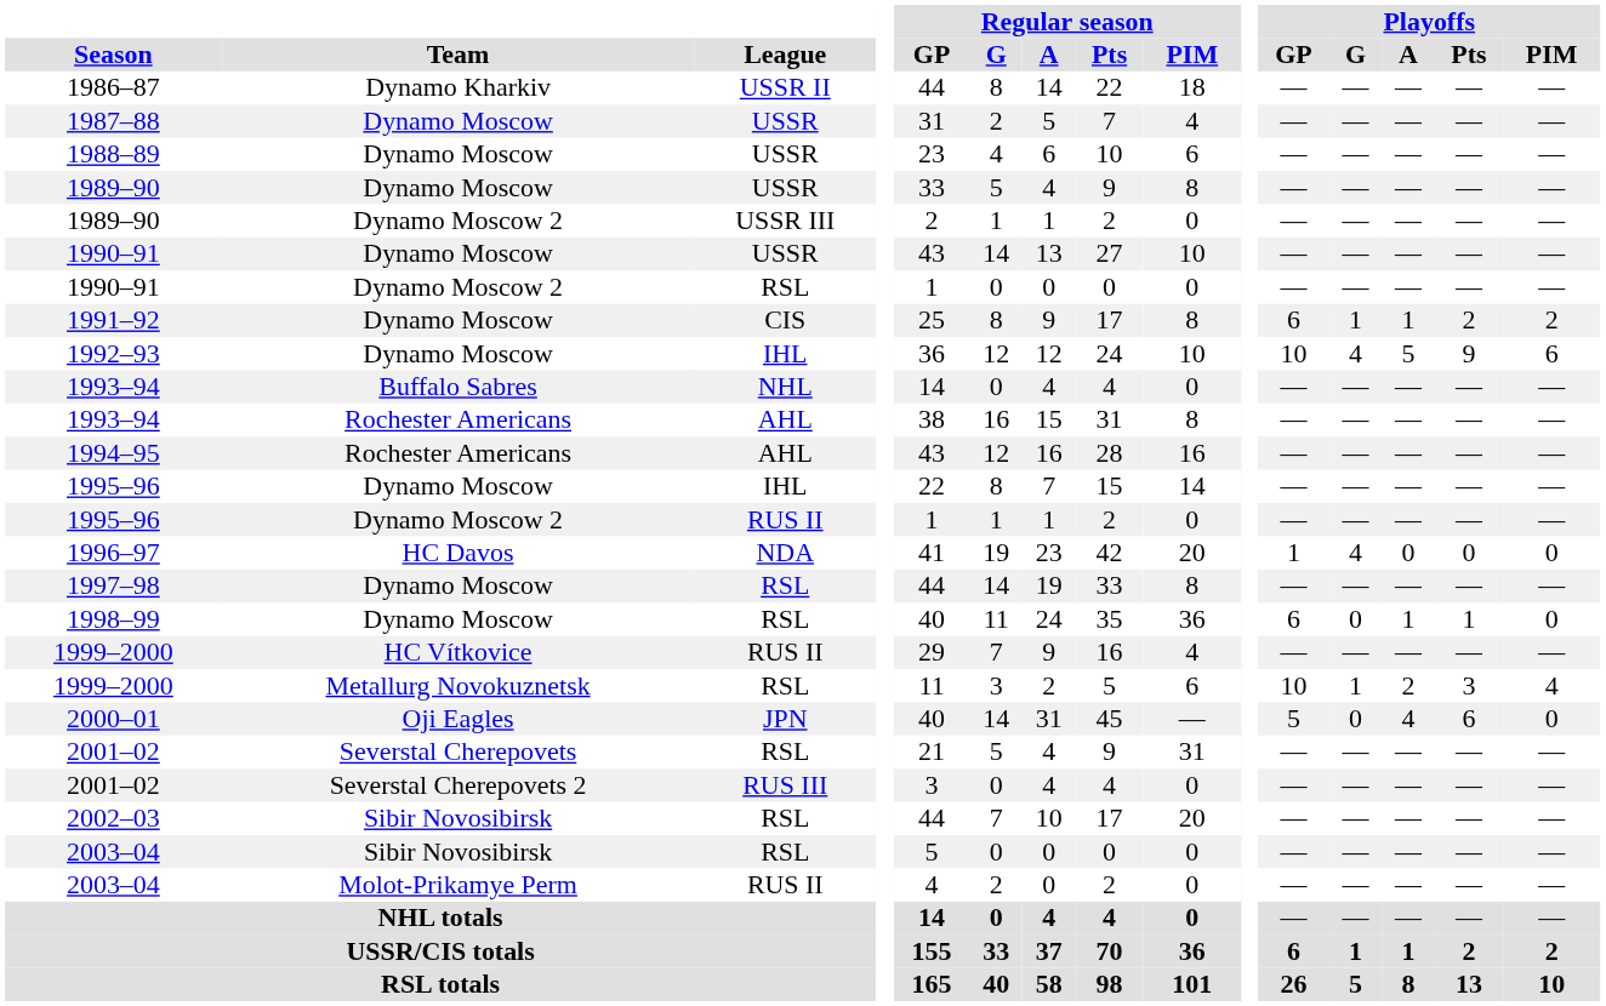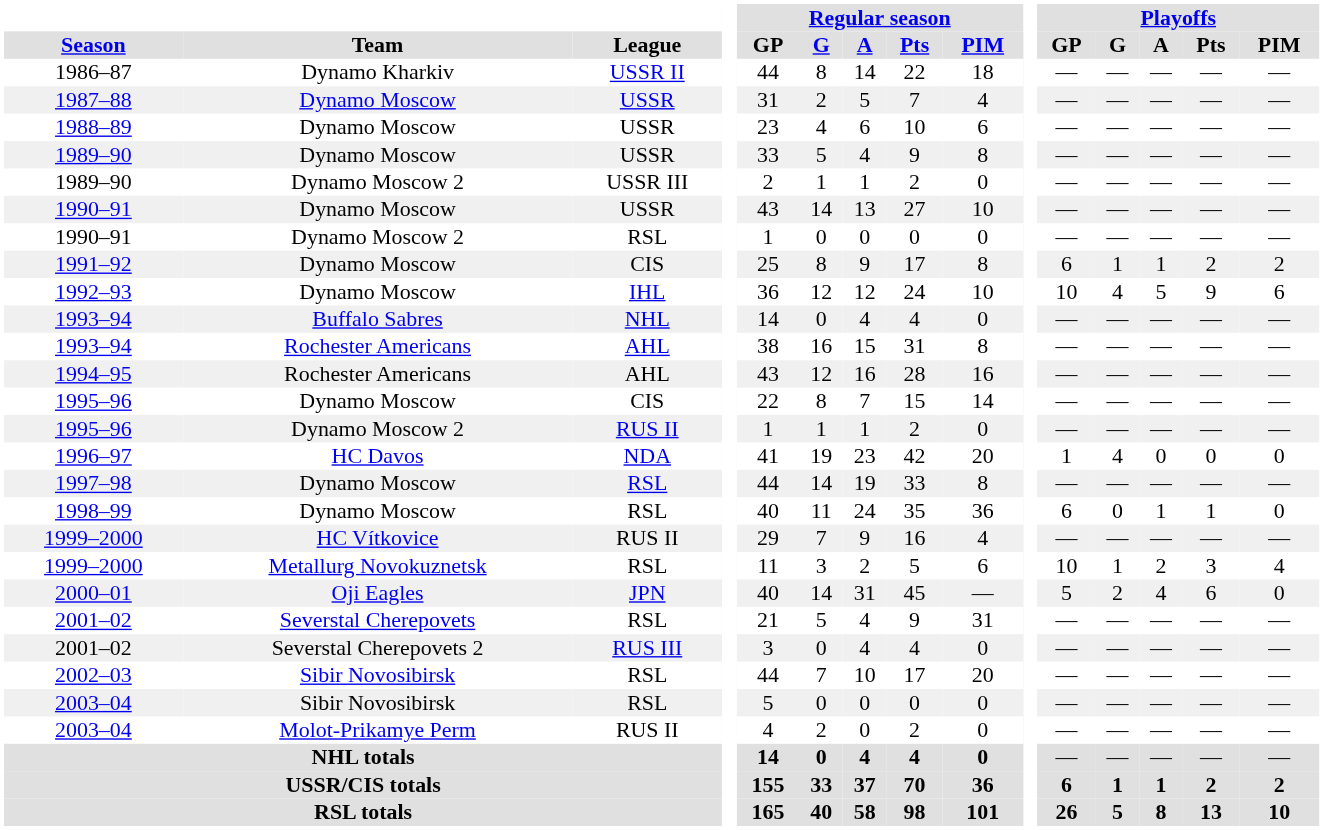1995–96 / Dynamo Moscow | League: IHL -> CIS
2000–01 | Playoffs / G: 0 -> 2
